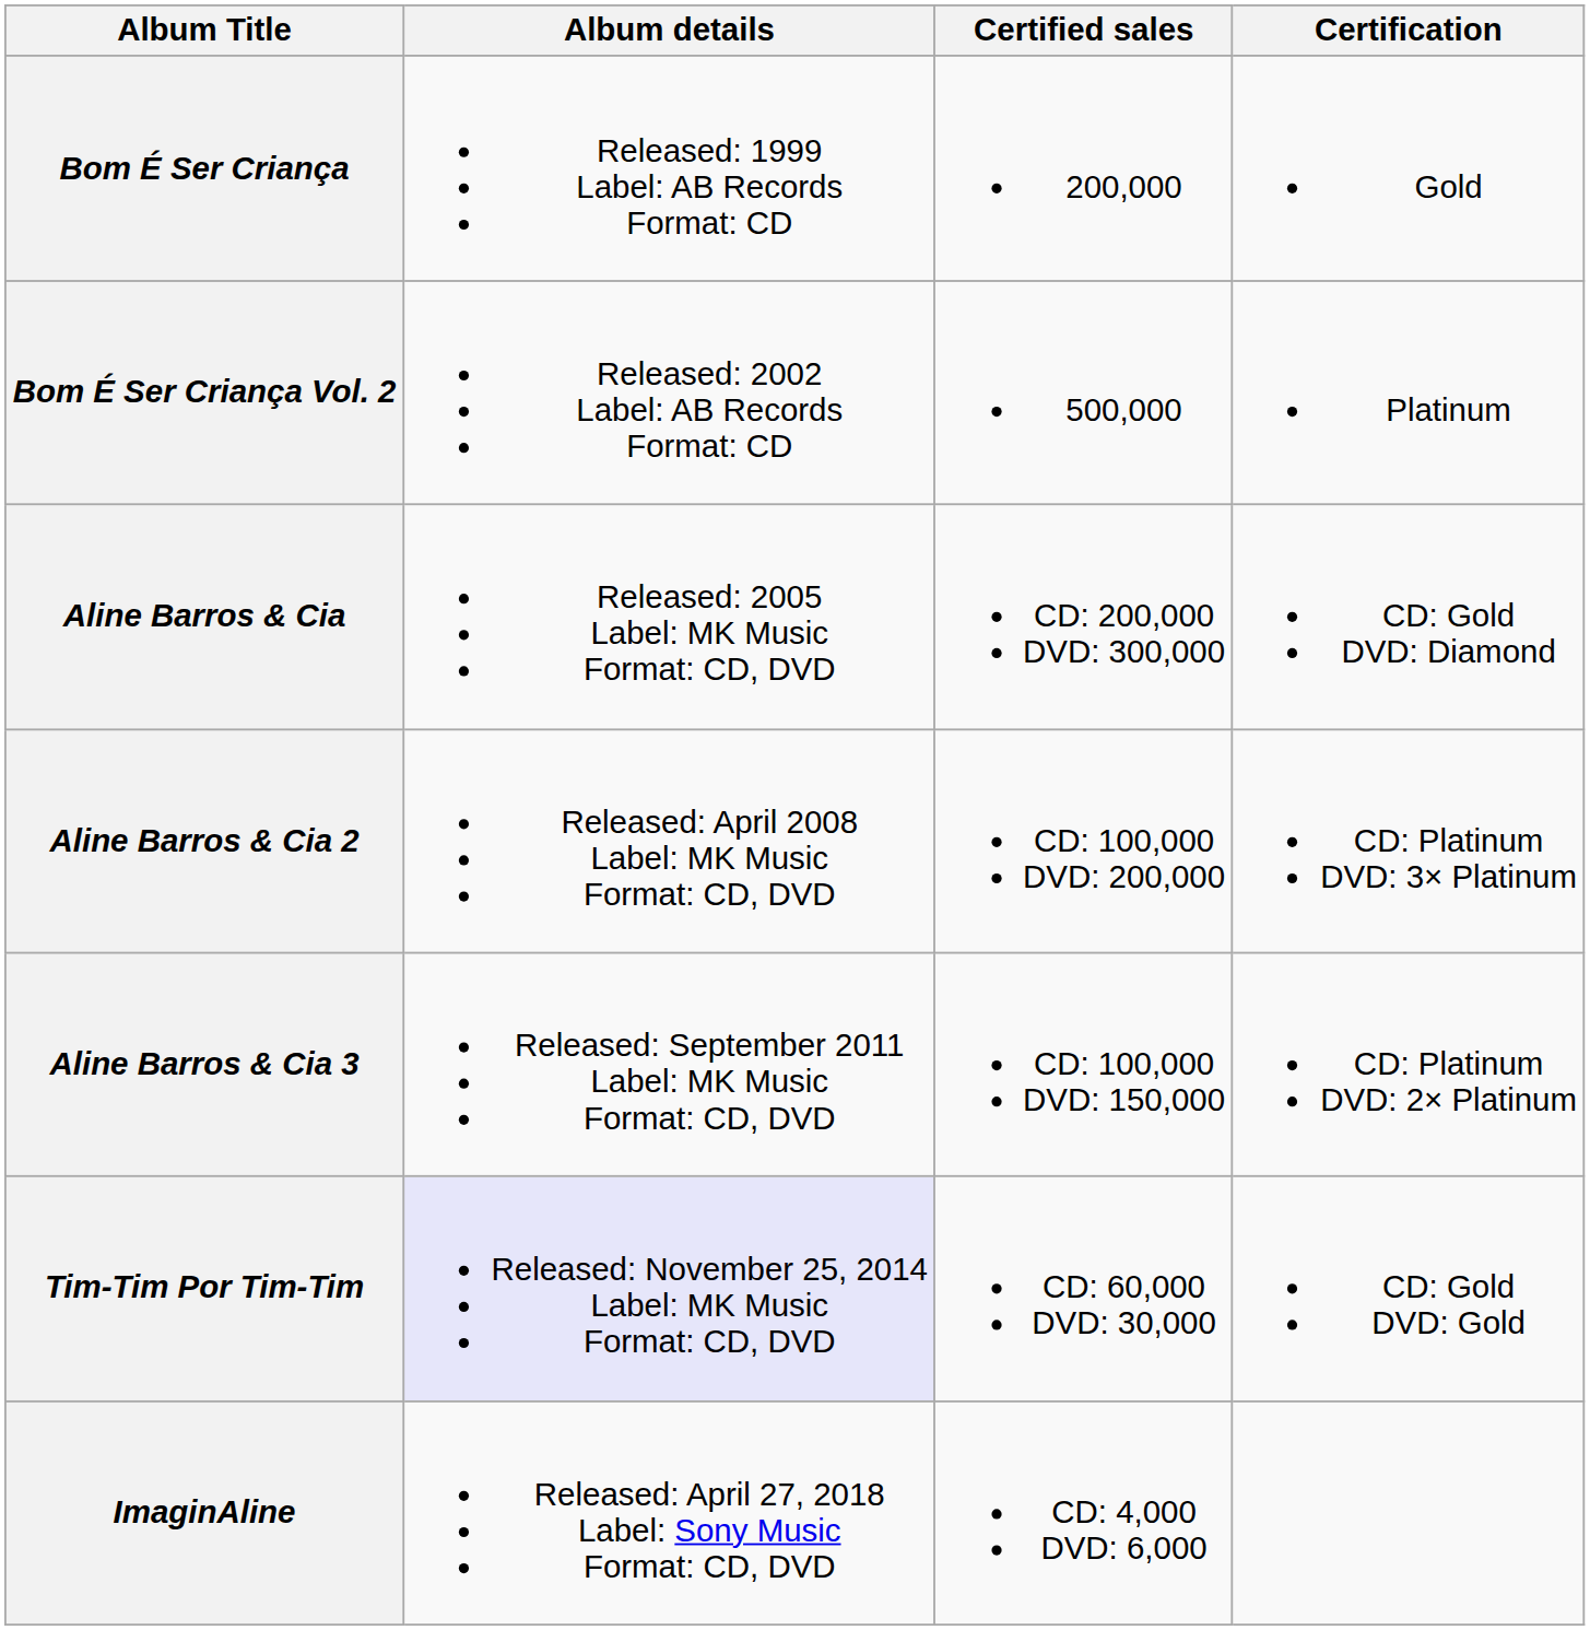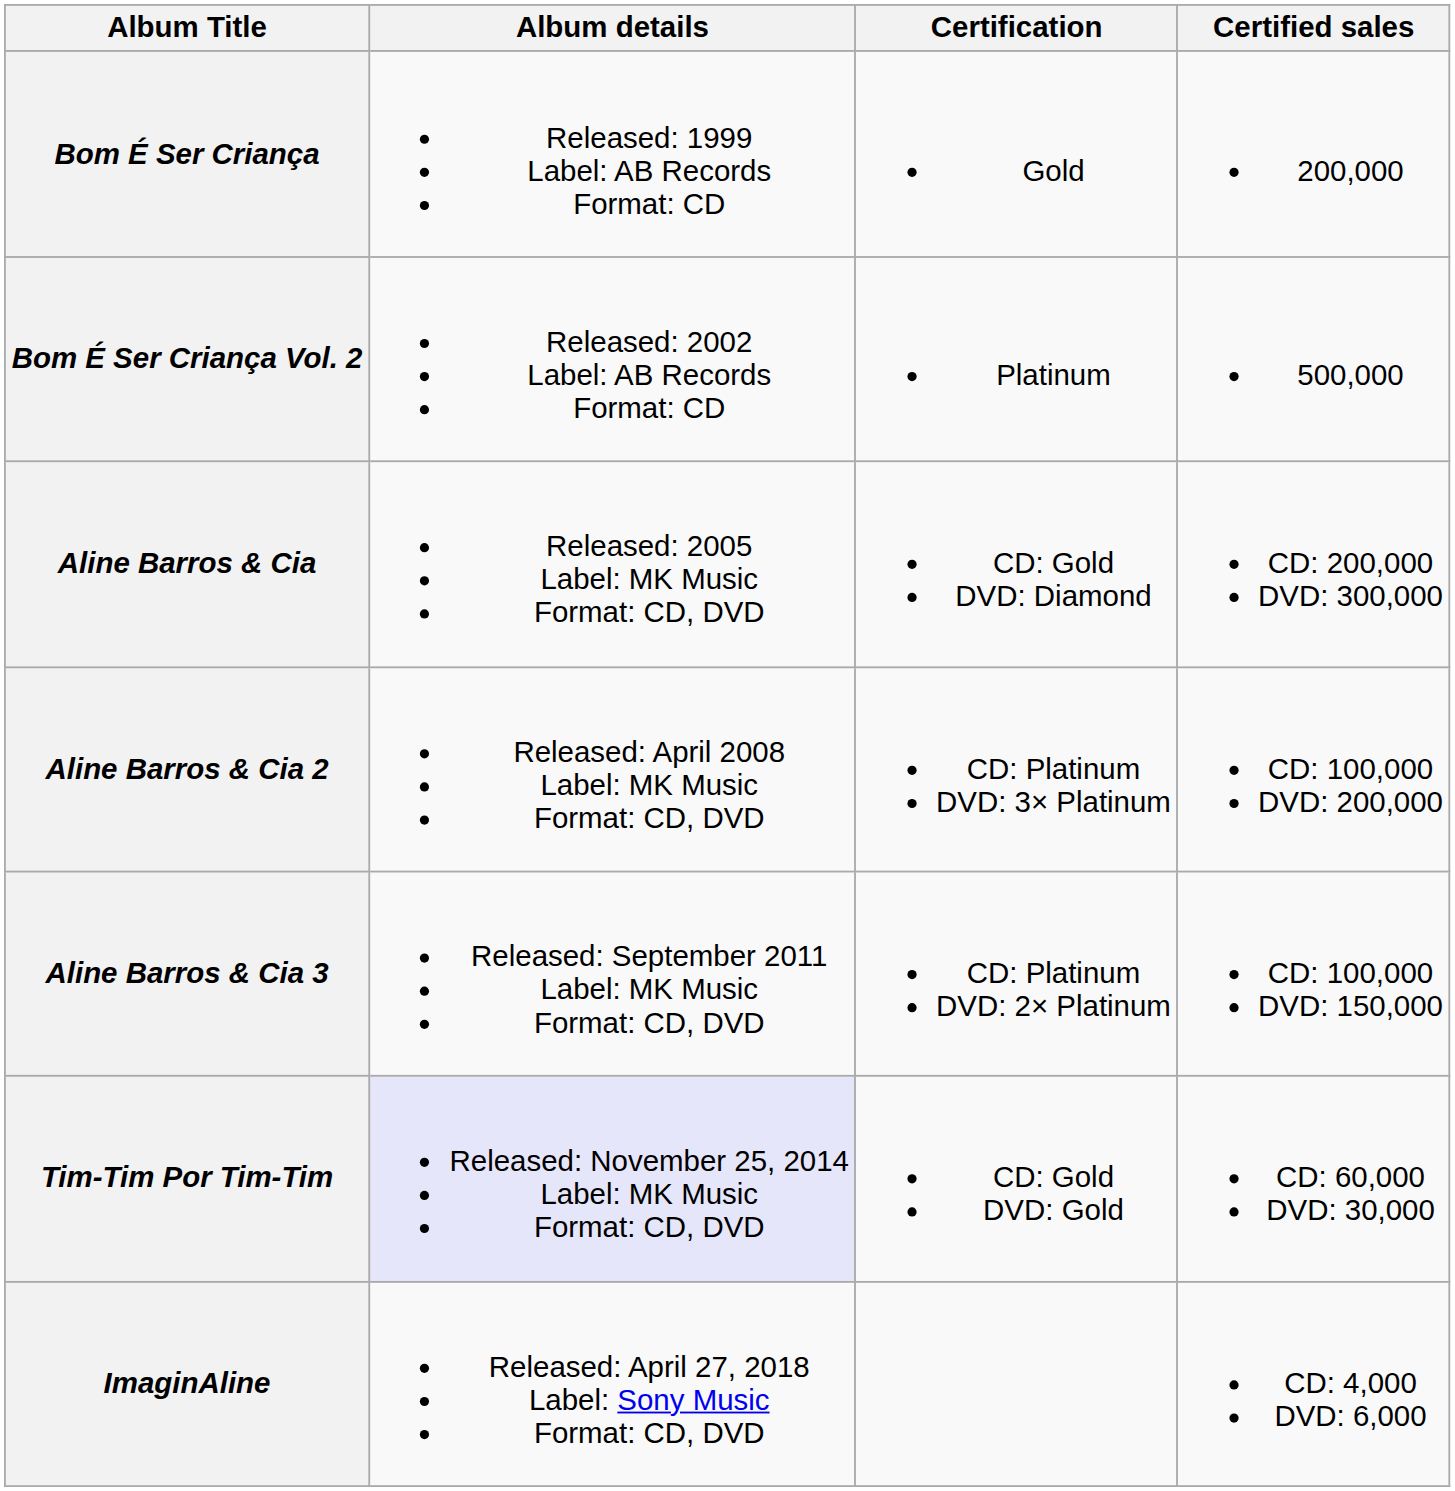columns swapped: Certification <-> Certified sales
